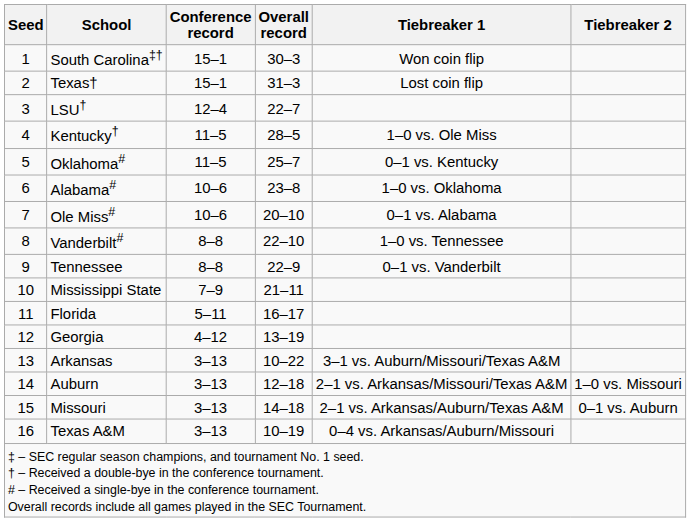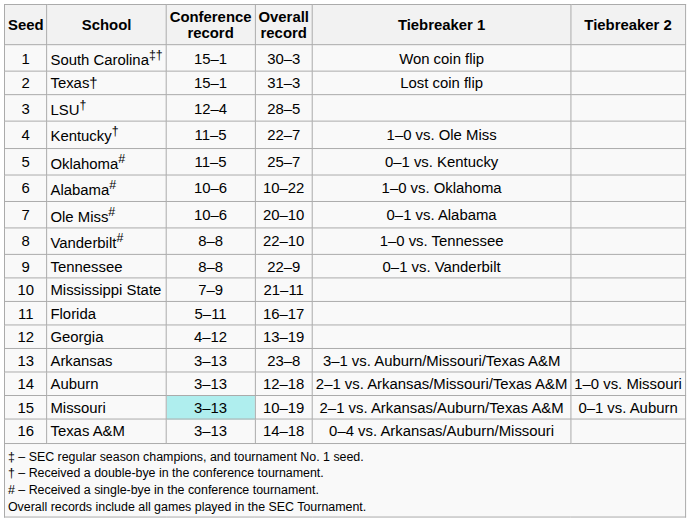LSU† | Overall record: 22–7 -> 28–5
Kentucky† | Overall record: 28–5 -> 22–7
Alabama# | Overall record: 23–8 -> 10–22
Arkansas | Overall record: 10–22 -> 23–8
Missouri | Conference record: no background -> paleturquoise background
Missouri | Overall record: 14–18 -> 10–19
Texas A&M | Overall record: 10–19 -> 14–18
